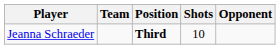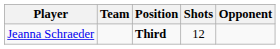Jeanna Schraeder | Shots: 10 -> 12
